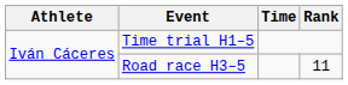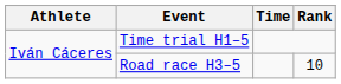Road race H3–5 | Rank: 11 -> 10
